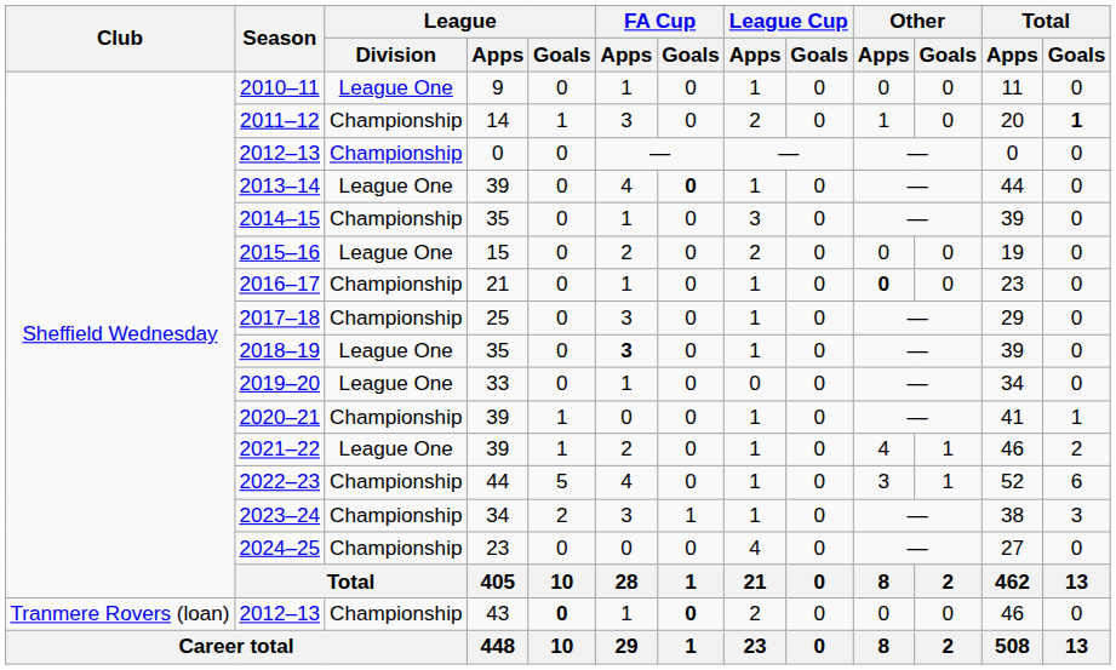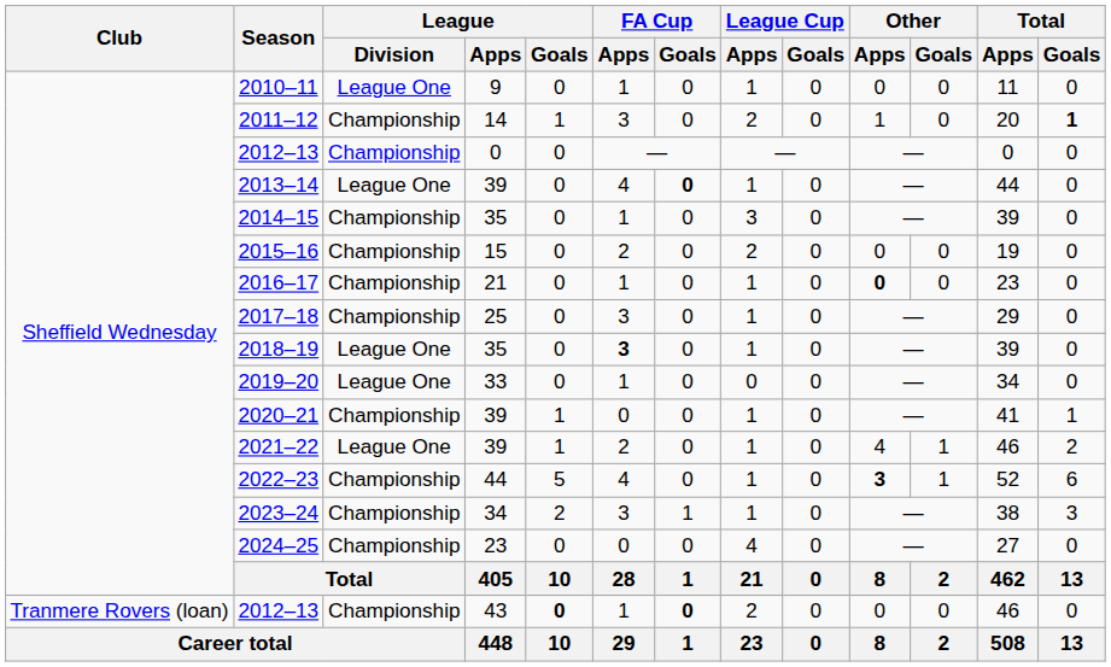2015–16 | League / Division: League One -> Championship
2022–23 | Other / Apps: normal -> bold
